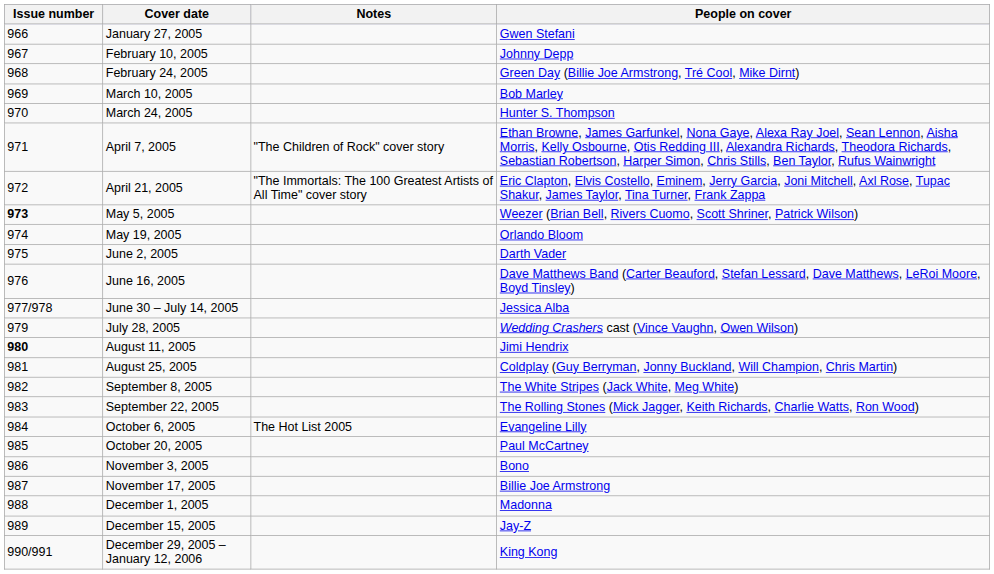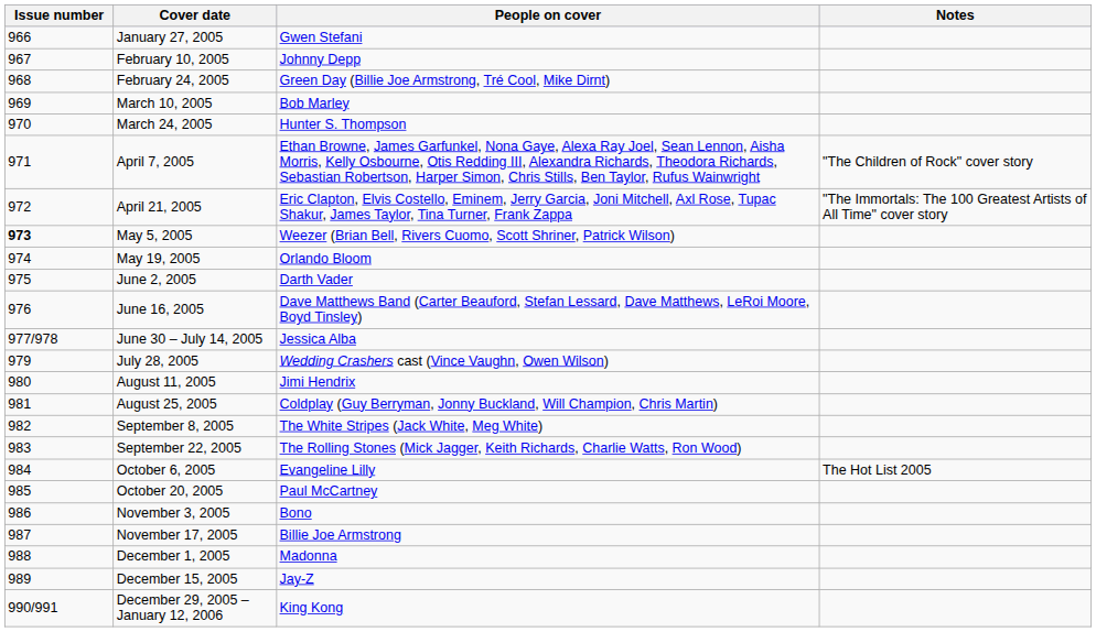columns swapped: People on cover <-> Notes
August 11, 2005 | Issue number: bold -> normal
